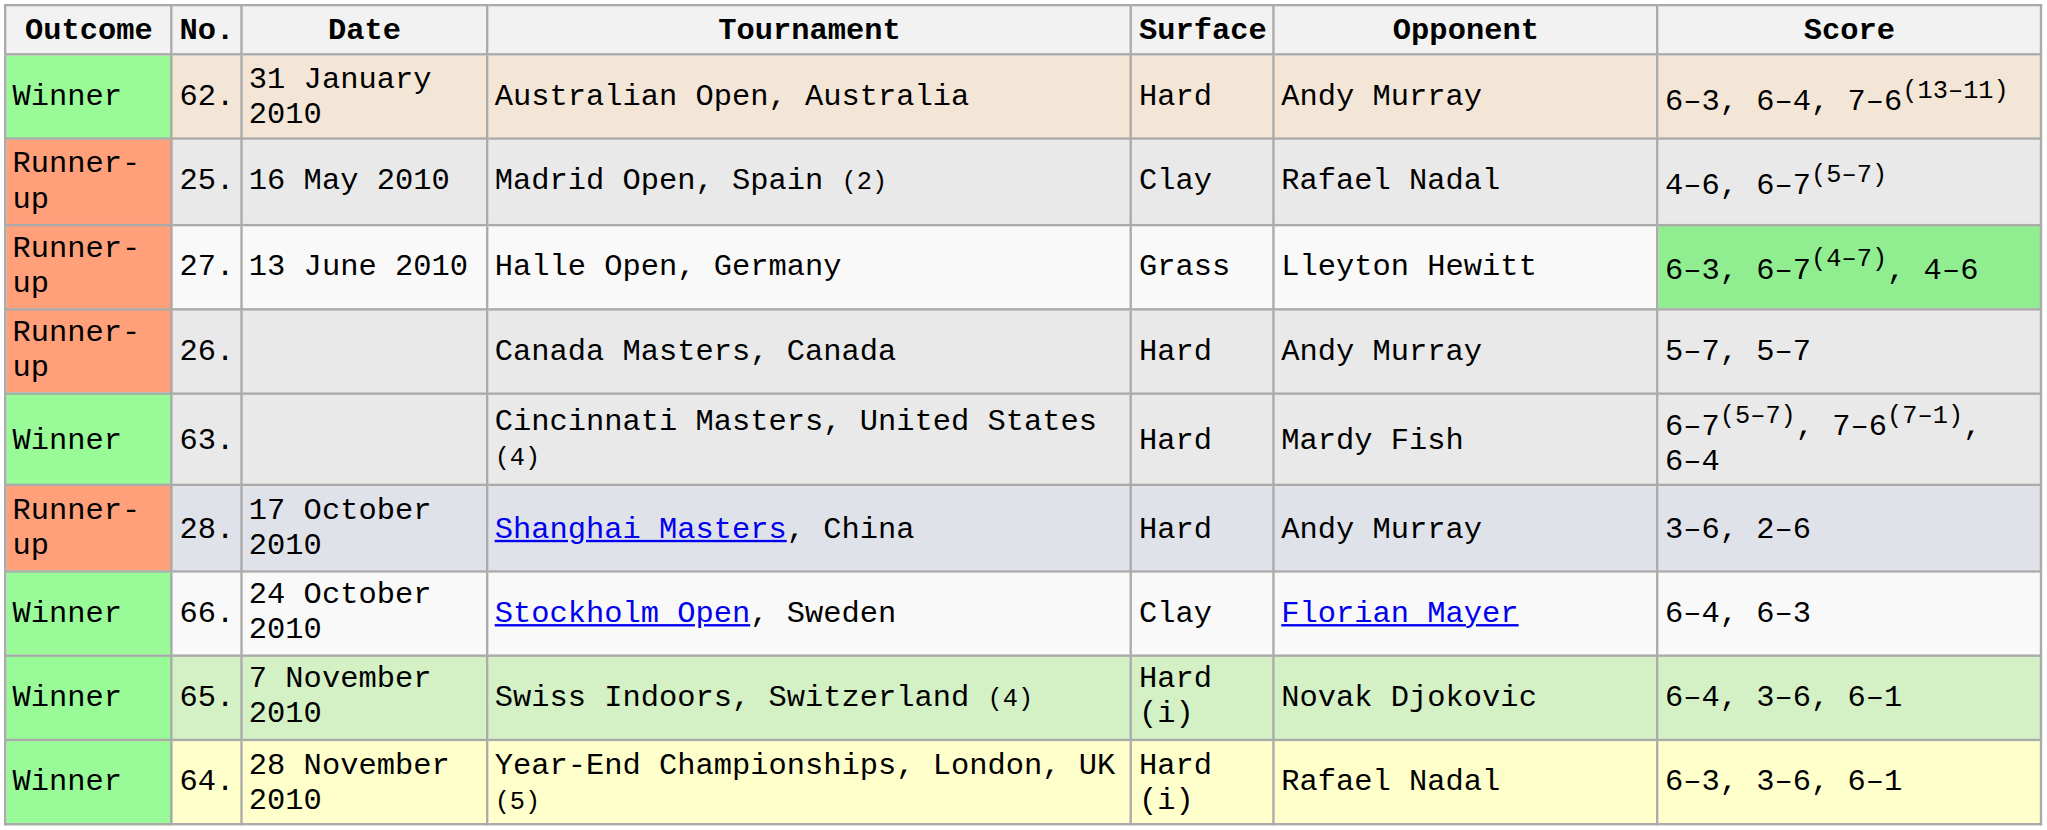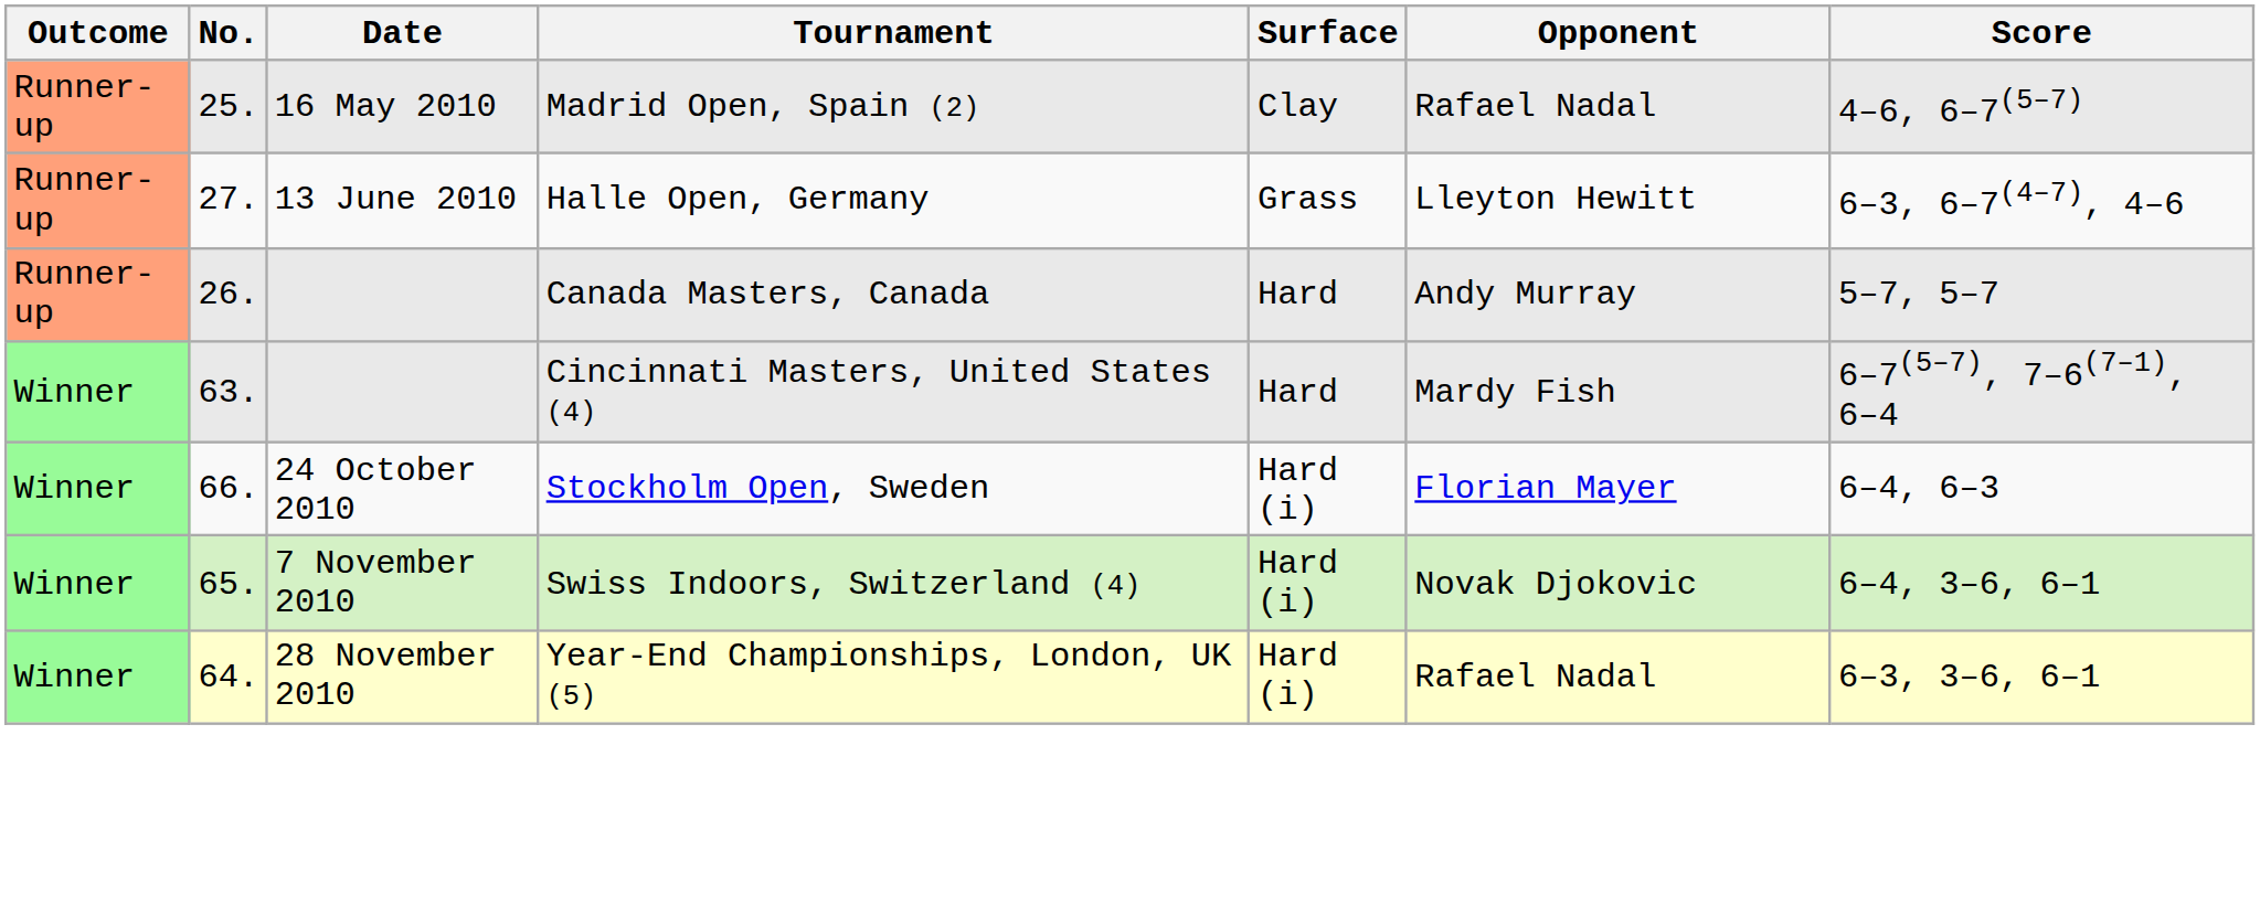- row: Winner | 62. | 31 January 2010 | Australian Open, Australia | Hard | Andy Murray | 6–3, 6–4, 7–6(13–11)
Halle Open, Germany | Score: lightgreen background -> no background
- row: Runner-up | 28. | 17 October 2010 | Shanghai Masters, China | Hard | Andy Murray | 3–6, 2–6
Stockholm Open, Sweden | Surface: Clay -> Hard (i)
